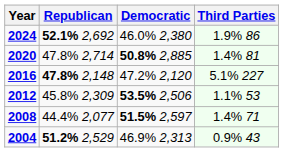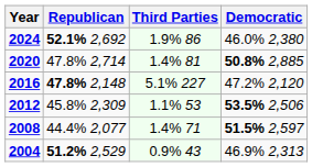columns swapped: Democratic <-> Third Parties
